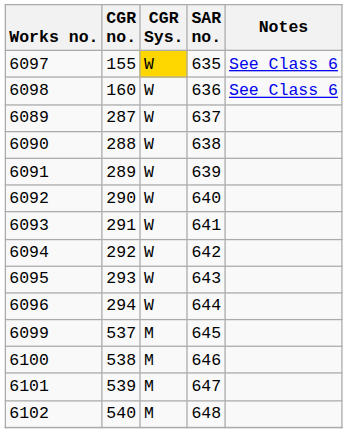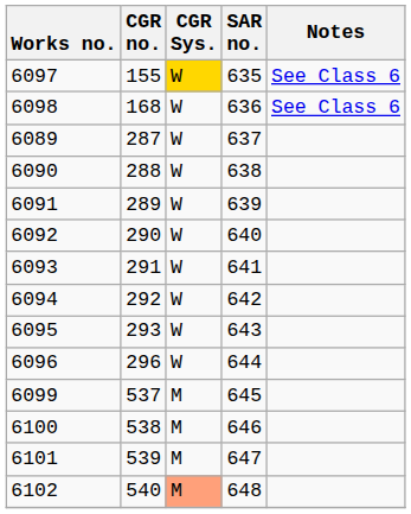6098 | CGR no.: 160 -> 168
6096 | CGR no.: 294 -> 296
6102 | CGR Sys.: no background -> lightsalmon background
